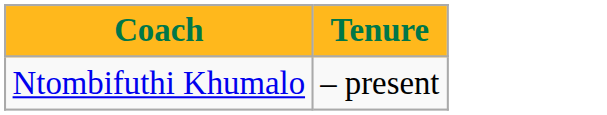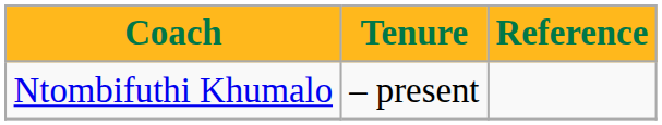+ column: Reference
